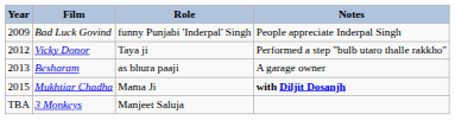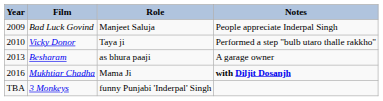Bad Luck Govind | Role: funny Punjabi 'Inderpal' Singh -> Manjeet Saluja
Vicky Donor | Year: 2012 -> 2010
Mukhtiar Chadha | Year: 2015 -> 2016
3 Monkeys | Role: Manjeet Saluja -> funny Punjabi 'Inderpal' Singh
